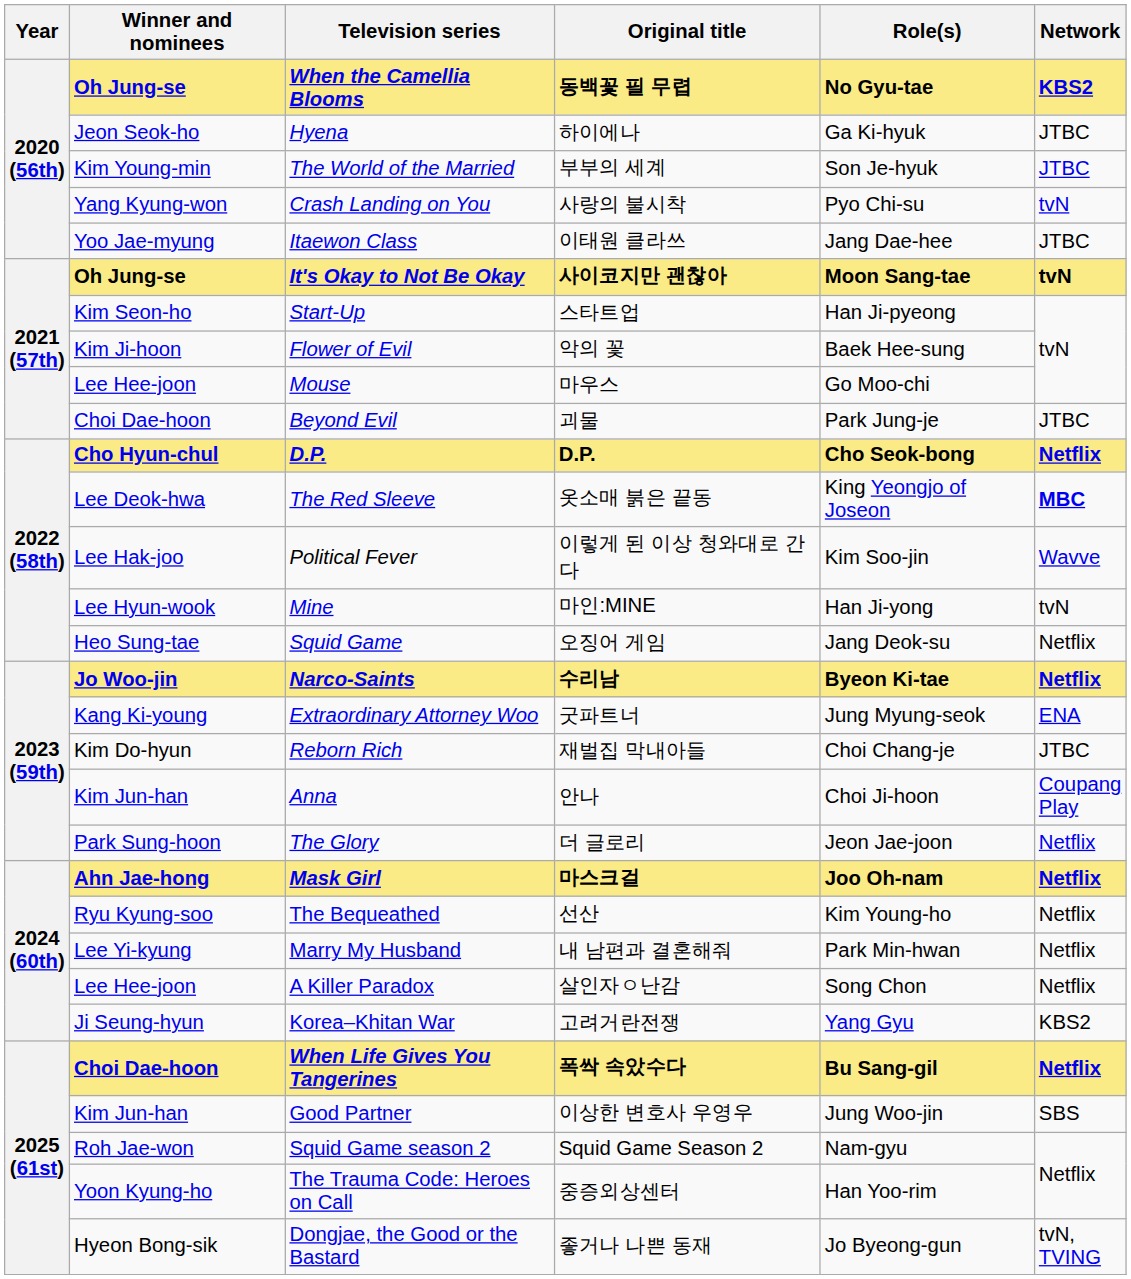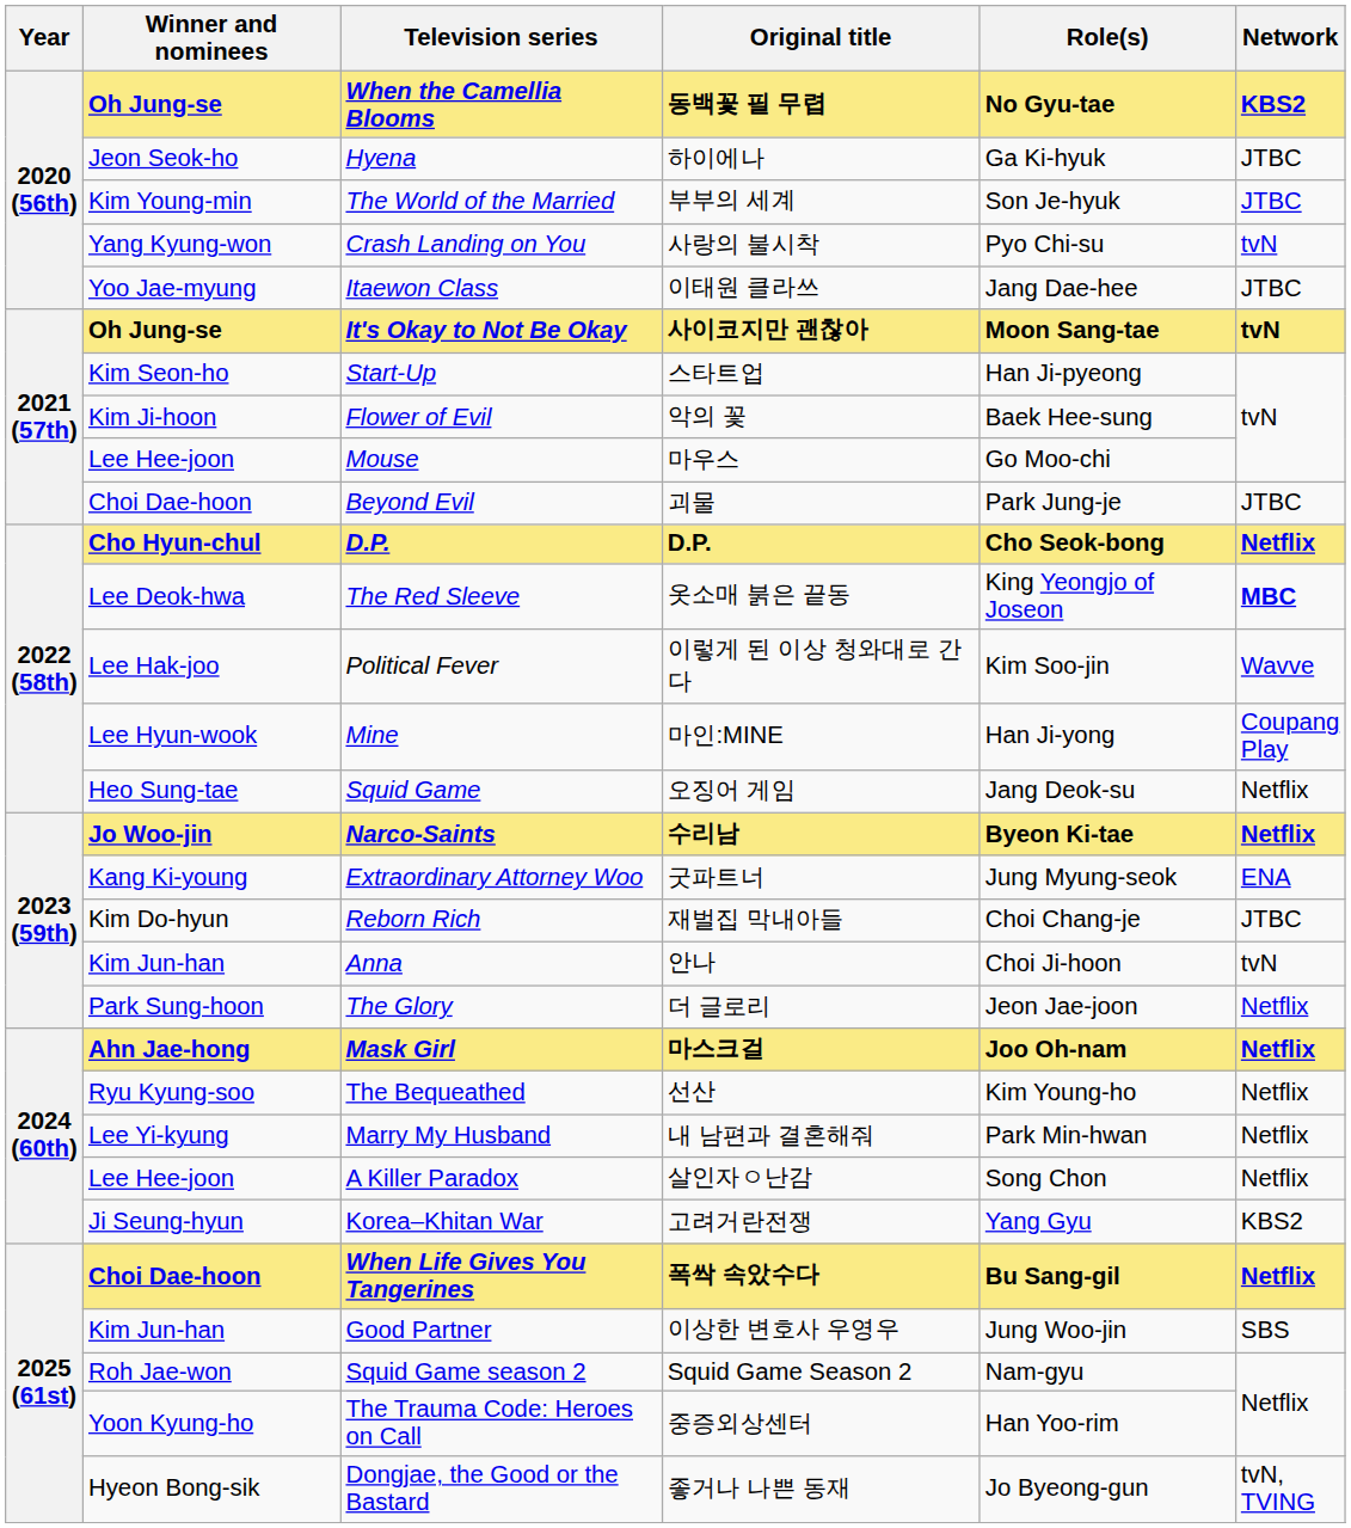Mine | Network: tvN -> Coupang Play
Anna | Network: Coupang Play -> tvN
